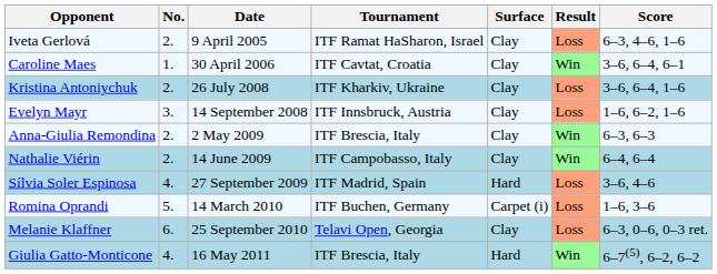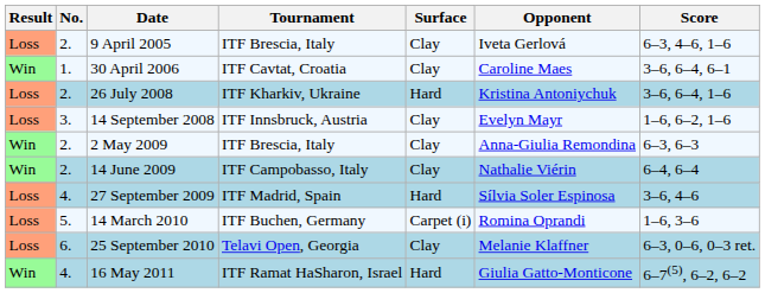columns swapped: Result <-> Opponent
9 April 2005 | Tournament: ITF Ramat HaSharon, Israel -> ITF Brescia, Italy
26 July 2008 | Surface: Clay -> Hard
16 May 2011 | Tournament: ITF Brescia, Italy -> ITF Ramat HaSharon, Israel
